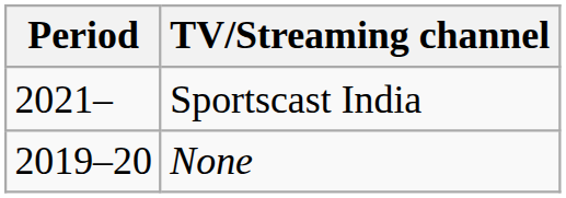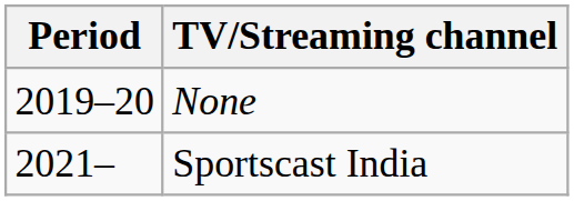rows swapped: None <-> Sportscast India
